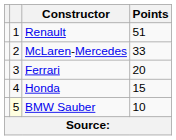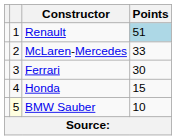Renault | Points: no background -> lightblue background
Ferrari | Points: 20 -> 30
